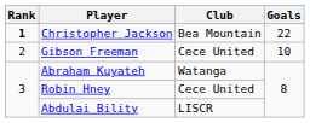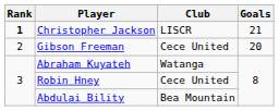Christopher Jackson | Club: Bea Mountain -> LISCR
Christopher Jackson | Goals: 22 -> 21
Gibson Freeman | Goals: 10 -> 20
Abdulai Bility | Club: LISCR -> Bea Mountain
